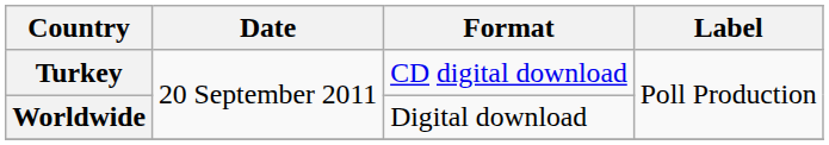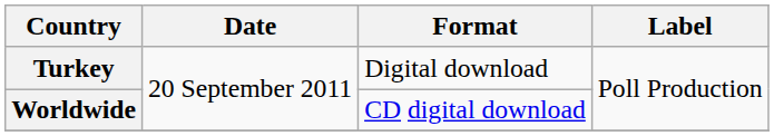Turkey | Format: CD digital download -> Digital download
Worldwide | Format: Digital download -> CD digital download
